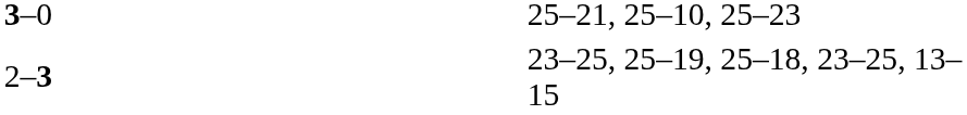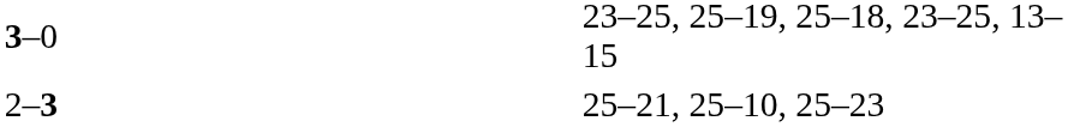3–0 | column 4: 25–21, 25–10, 25–23 -> 23–25, 25–19, 25–18, 23–25, 13–15
2–3 | column 4: 23–25, 25–19, 25–18, 23–25, 13–15 -> 25–21, 25–10, 25–23
